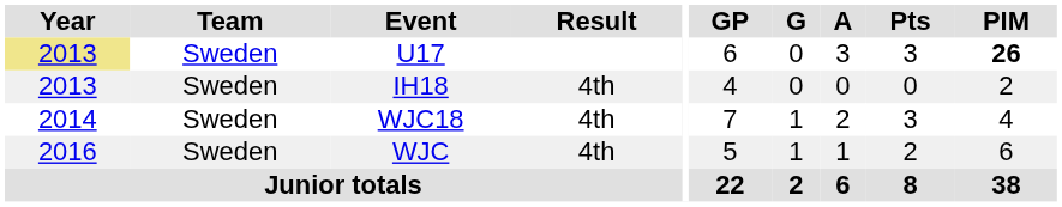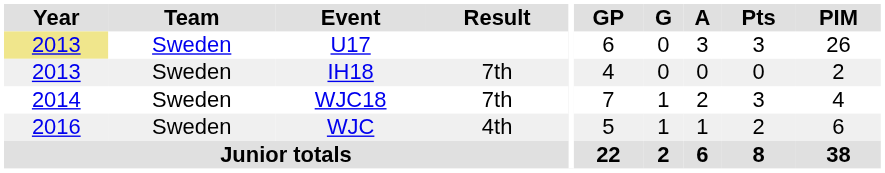U17 | PIM: bold -> normal
IH18 | Result: 4th -> 7th
WJC18 | Result: 4th -> 7th
